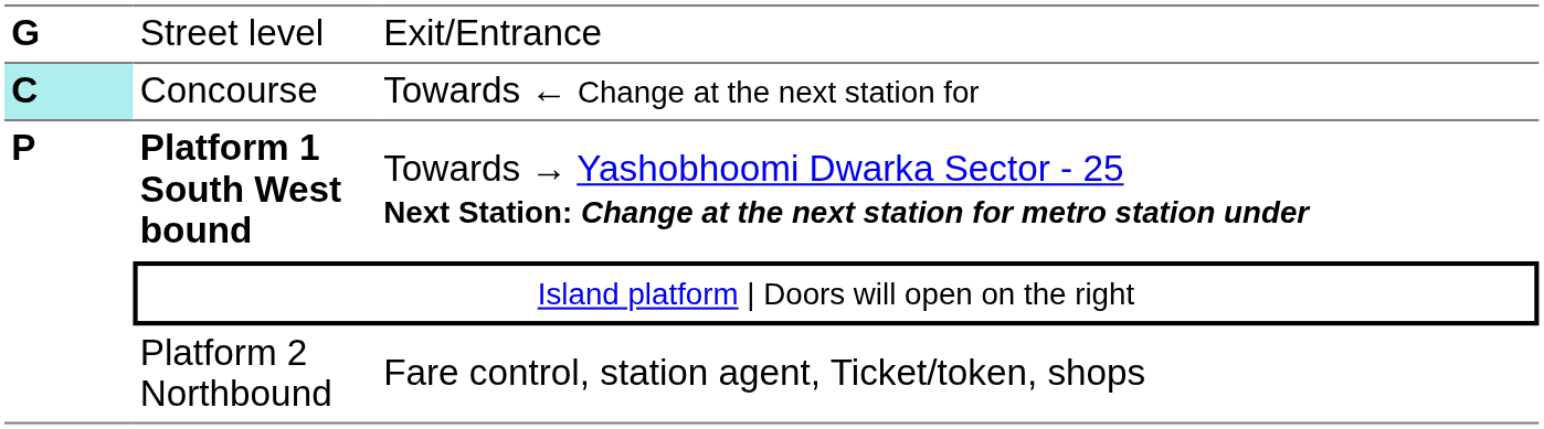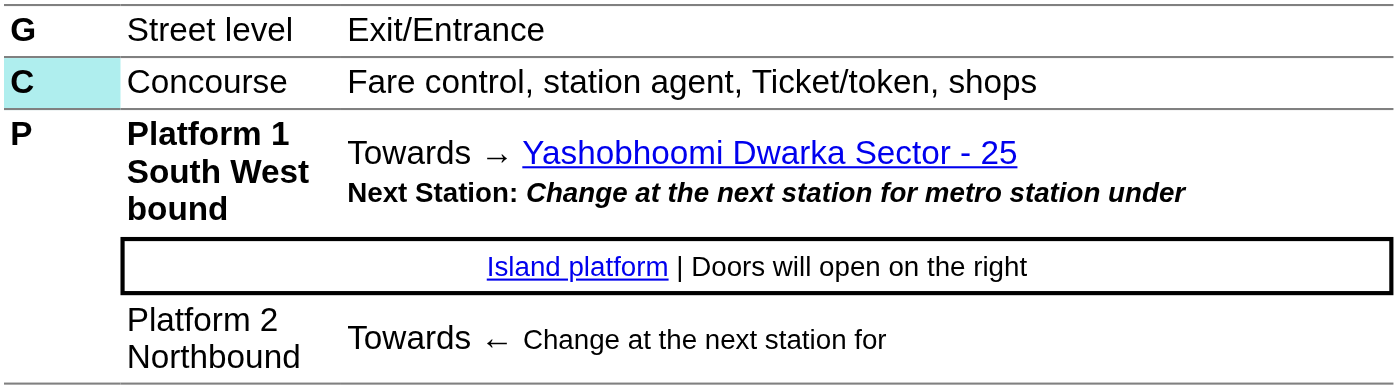Concourse | column 3: Towards ← Change at the next station for -> Fare control, station agent, Ticket/token, shops
Platform 2 Northbound | column 3: Fare control, station agent, Ticket/token, shops -> Towards ← Change at the next station for
